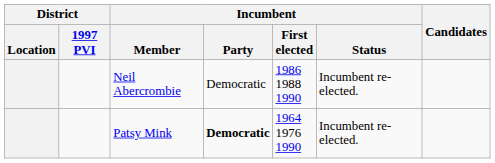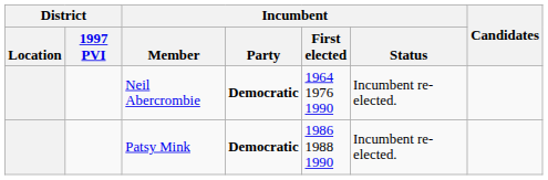Neil Abercrombie | Incumbent / Party: normal -> bold
Neil Abercrombie | Incumbent / First elected: 1986 1988 1990 -> 1964 1976 1990
Patsy Mink | Incumbent / First elected: 1964 1976 1990 -> 1986 1988 1990
